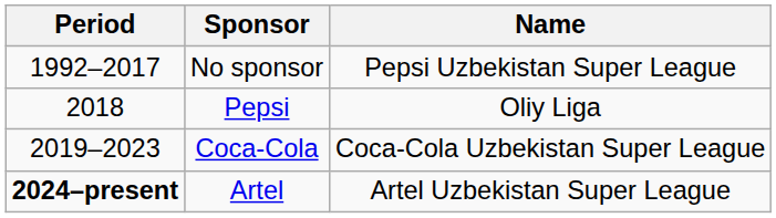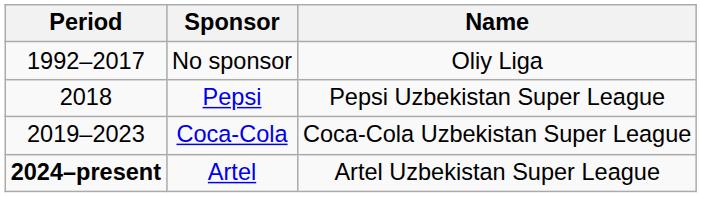No sponsor | Name: Pepsi Uzbekistan Super League -> Oliy Liga
Pepsi | Name: Oliy Liga -> Pepsi Uzbekistan Super League
